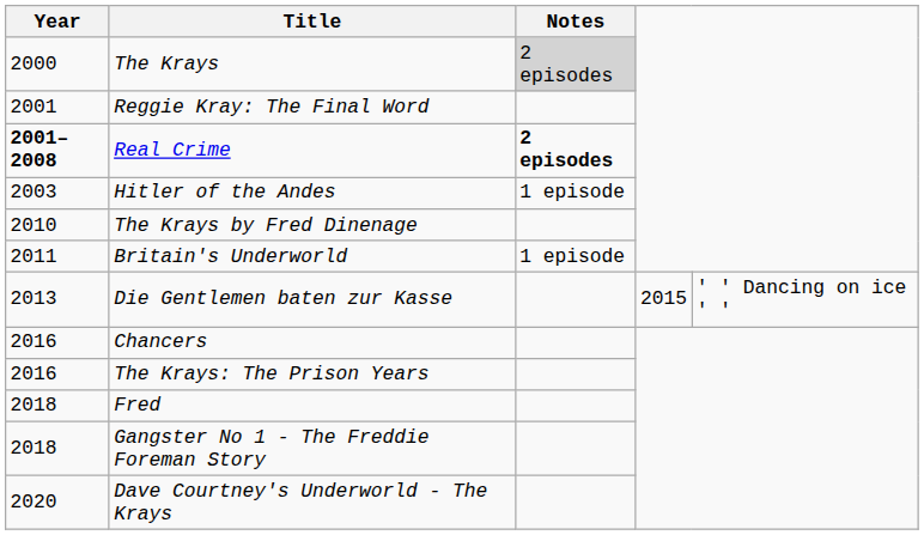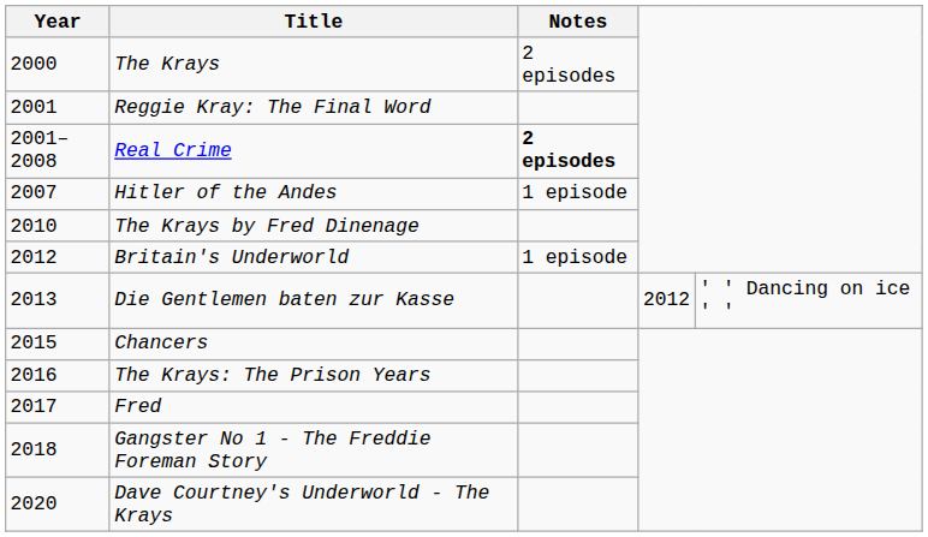The Krays | Notes: lightgrey background -> no background
Real Crime | Year: bold -> normal
Hitler of the Andes | Year: 2003 -> 2007
Britain's Underworld | Year: 2011 -> 2012
Die Gentlemen baten zur Kasse | column 4: 2015 -> 2012
Chancers | Year: 2016 -> 2015
Fred | Year: 2018 -> 2017
